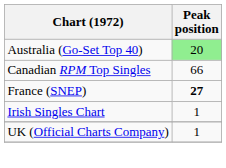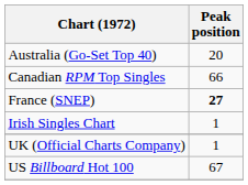Australia (Go-Set Top 40) | Peak position: lightgreen background -> no background
+ row: US Billboard Hot 100 | 67
